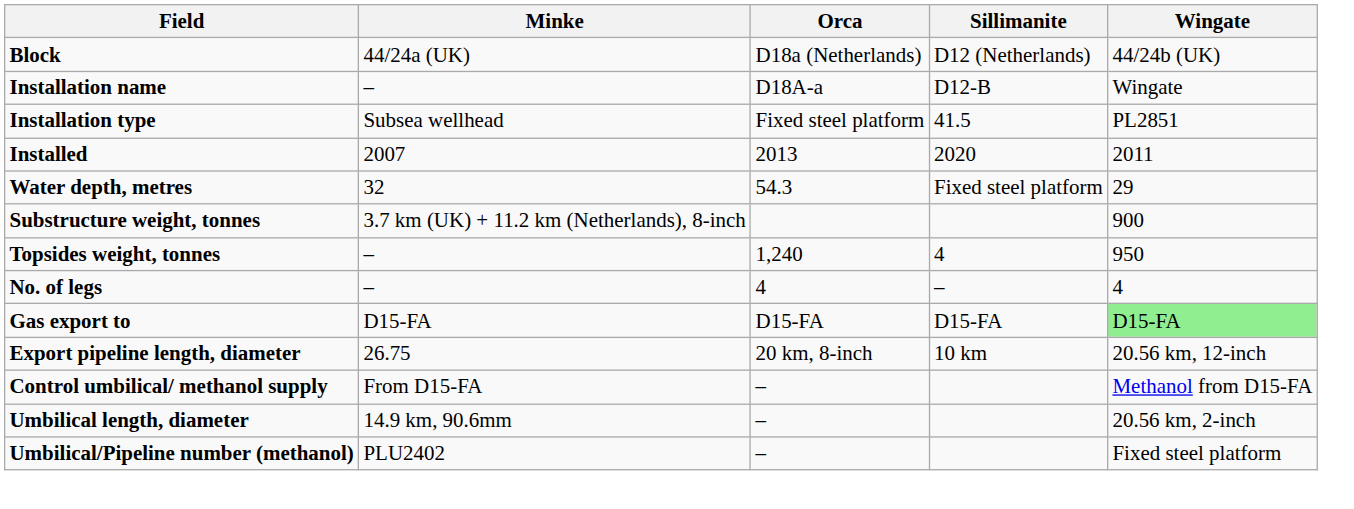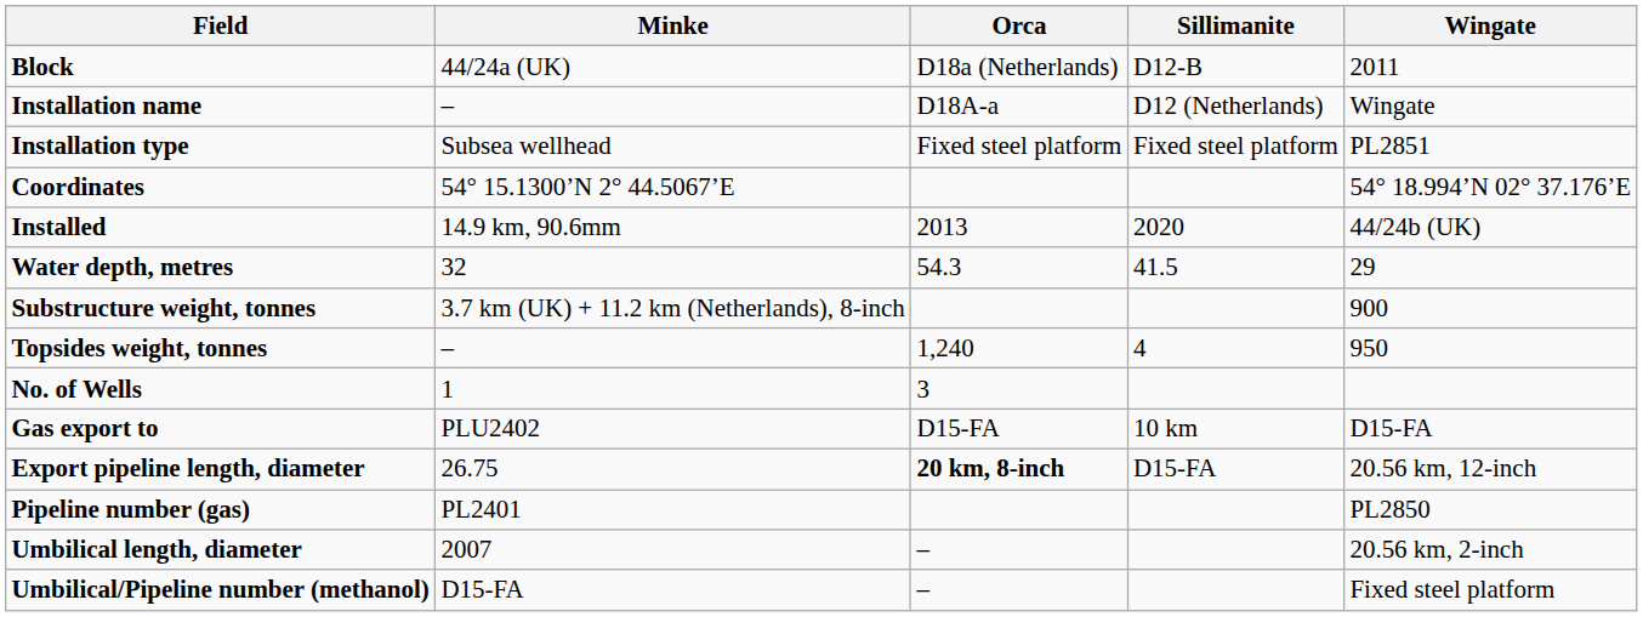Block | Sillimanite: D12 (Netherlands) -> D12-B
Block | Wingate: 44/24b (UK) -> 2011
Installation name | Sillimanite: D12-B -> D12 (Netherlands)
Installation type | Sillimanite: 41.5 -> Fixed steel platform
+ row: Coordinates | 54° 15.1300’N 2° 44.5067’E | 54° 18.994’N 02° 37.176’E
Installed | Minke: 2007 -> 14.9 km, 90.6mm
Installed | Wingate: 2011 -> 44/24b (UK)
Water depth, metres | Sillimanite: Fixed steel platform -> 41.5
- row: No. of legs | – | 4 | – | 4
+ row: No. of Wells | 1 | 3
Gas export to | Minke: D15-FA -> PLU2402
Gas export to | Sillimanite: D15-FA -> 10 km
Gas export to | Wingate: lightgreen background -> no background
Export pipeline length, diameter | Orca: normal -> bold
Export pipeline length, diameter | Sillimanite: 10 km -> D15-FA
+ row: Pipeline number (gas) | PL2401 | PL2850
- row: Control umbilical/ methanol supply | From D15-FA | – | Methanol from D15-FA
Umbilical length, diameter | Minke: 14.9 km, 90.6mm -> 2007
Umbilical/Pipeline number (methanol) | Minke: PLU2402 -> D15-FA
